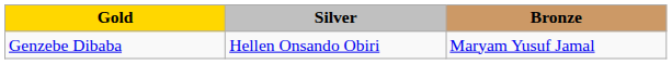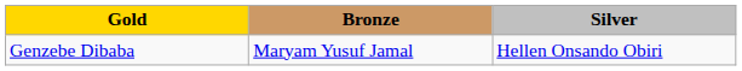columns swapped: Silver <-> Bronze
